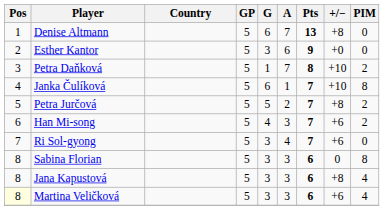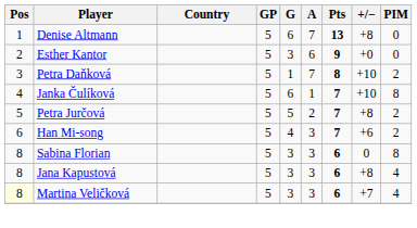- row: 7 | Ri Sol-gyong | 5 | 3 | 4 | 7 | +6 | 0
Martina Veličková | +/−: +6 -> +7
